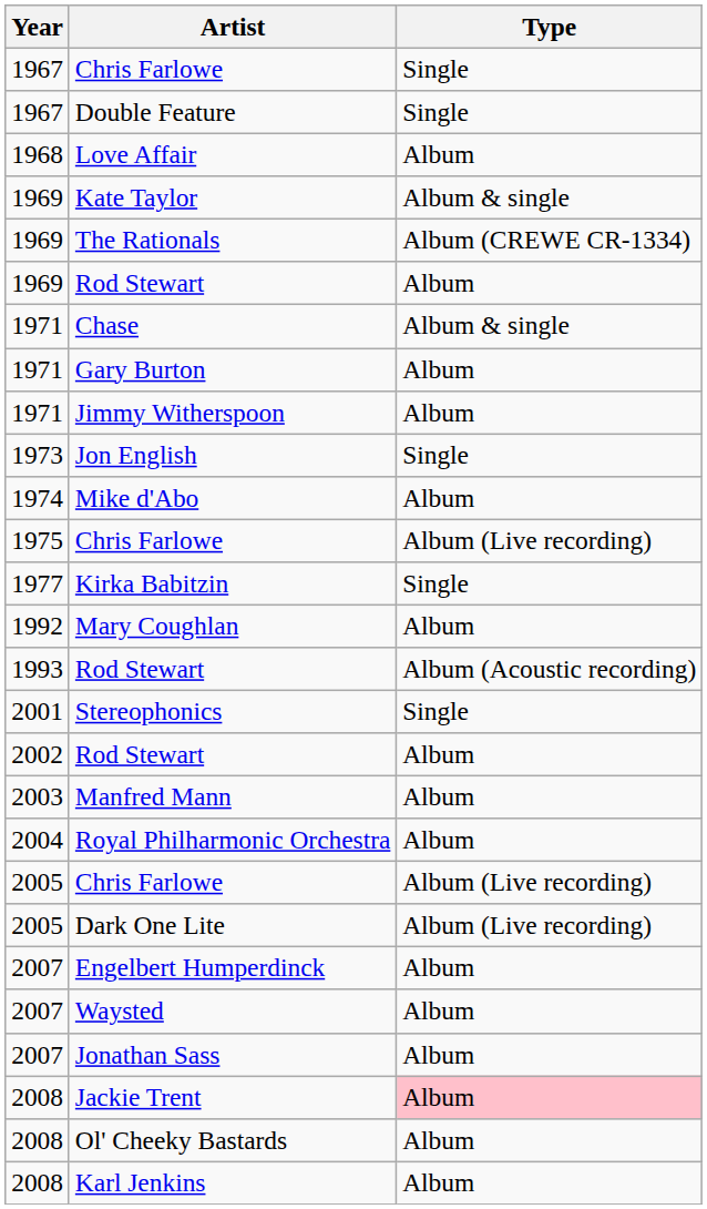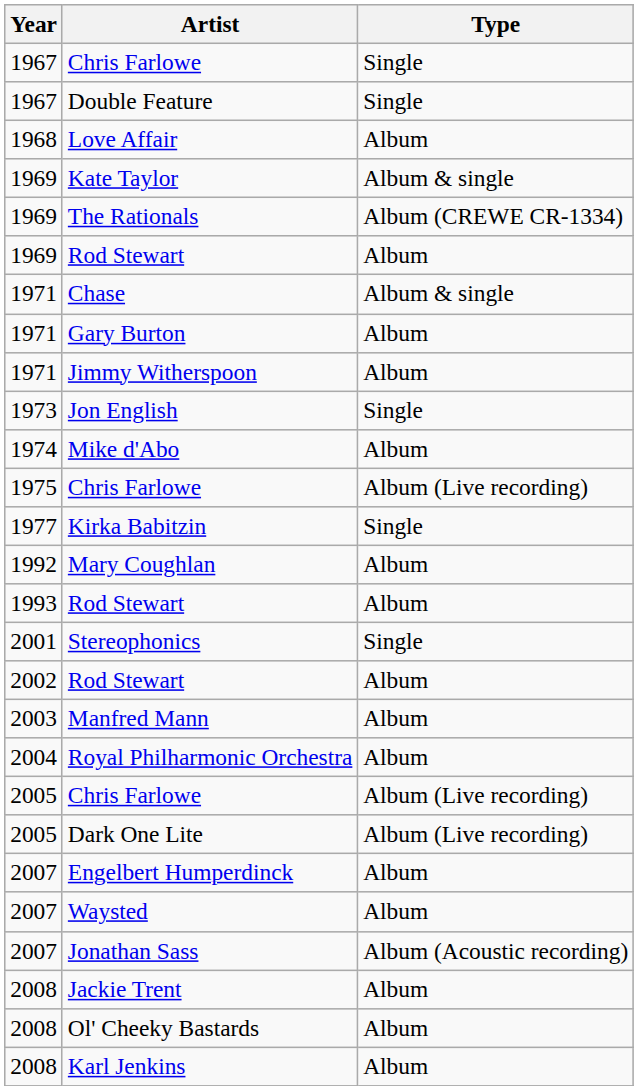1993 / Rod Stewart | Type: Album (Acoustic recording) -> Album
Jonathan Sass | Type: Album -> Album (Acoustic recording)
Jackie Trent | Type: pink background -> no background
